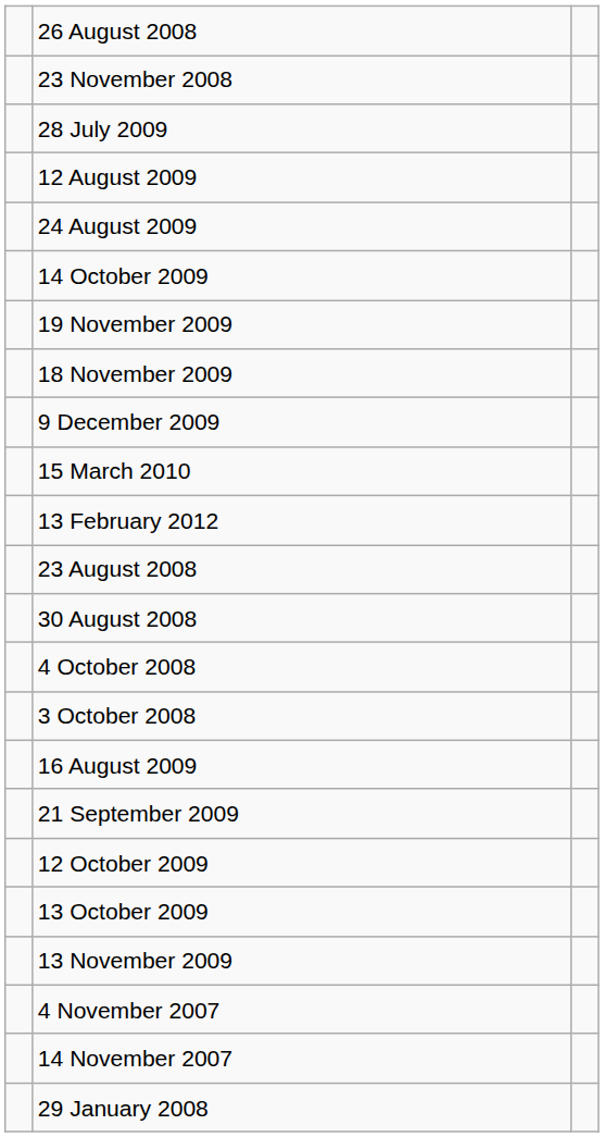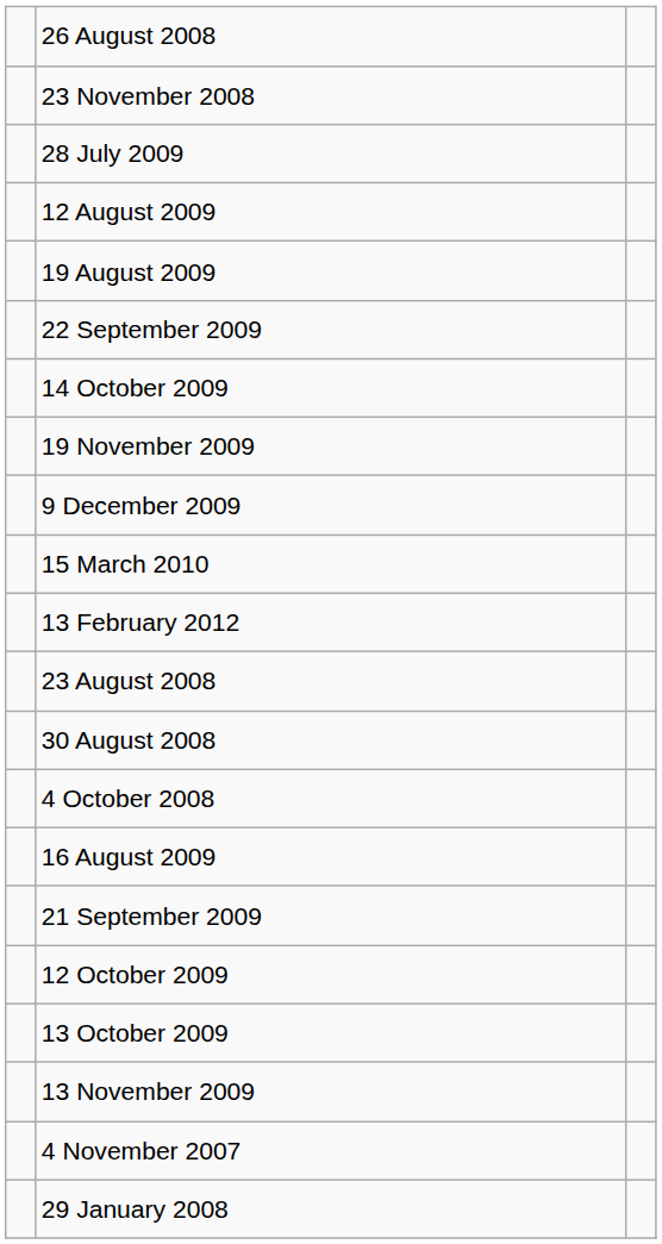+ row: 19 August 2009
- row: 24 August 2009
+ row: 22 September 2009
- row: 18 November 2009
- row: 3 October 2008
- row: 14 November 2007
